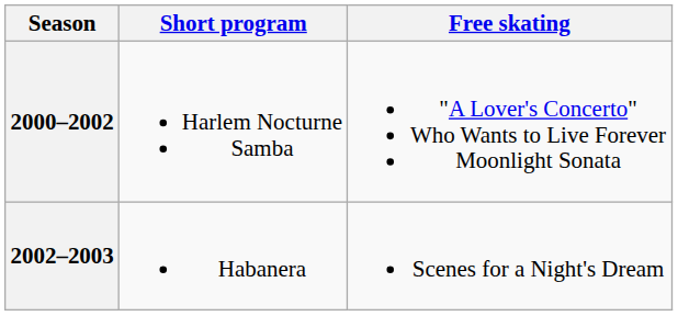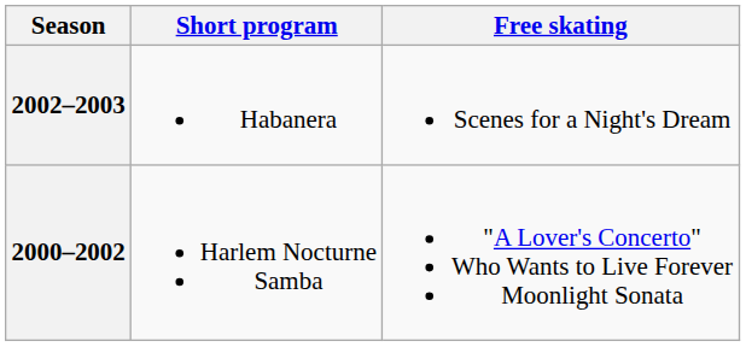rows swapped: 2002–2003 <-> 2000–2002
